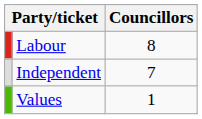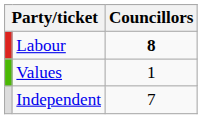Labour | Councillors: normal -> bold
rows swapped: Independent <-> Values
